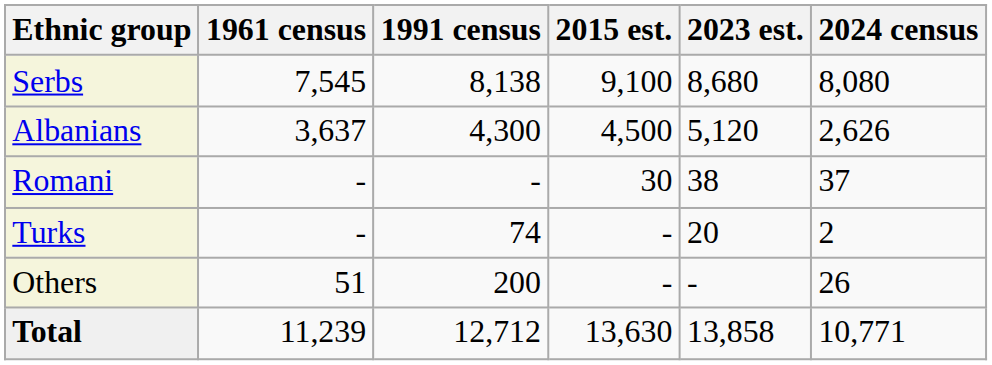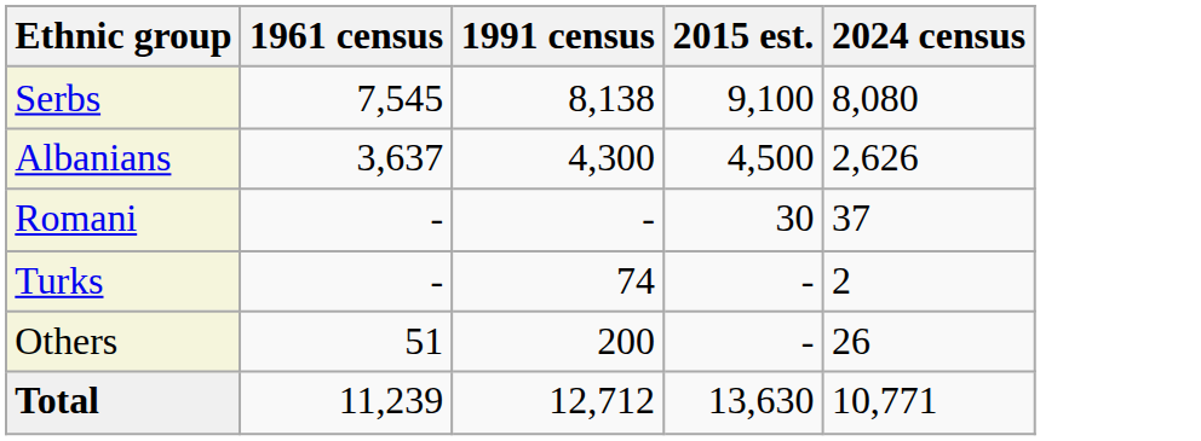- column: 2023 est. | 8,680 | 5,120 | 38 | 20 | - | 13,858
